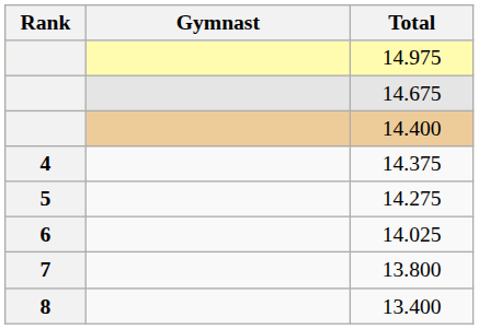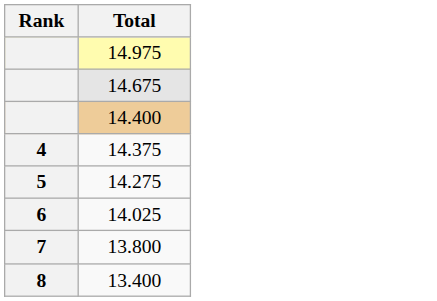- column: Gymnast
